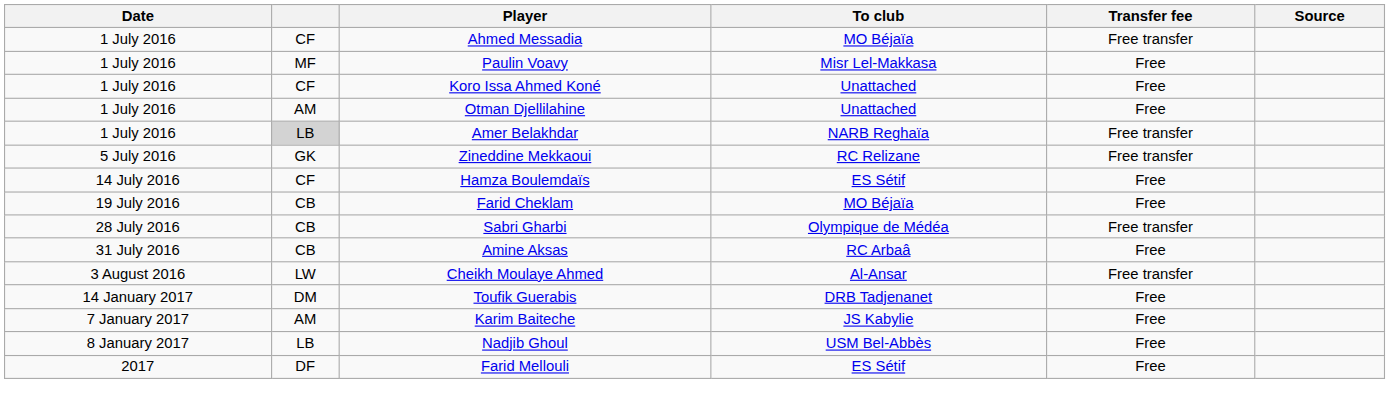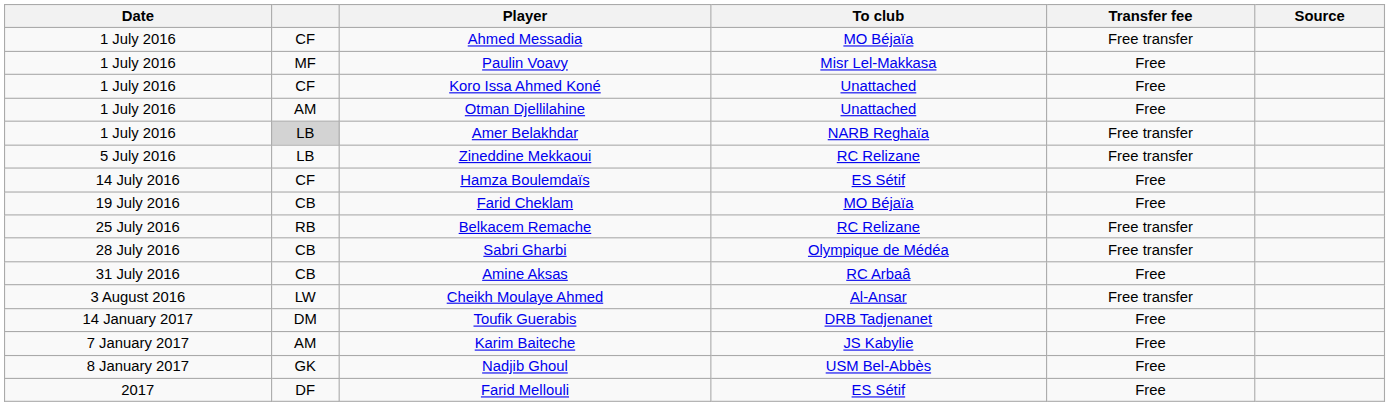Zineddine Mekkaoui | column 2: GK -> LB
+ row: 25 July 2016 | RB | Belkacem Remache | RC Relizane | Free transfer
Nadjib Ghoul | column 2: LB -> GK
